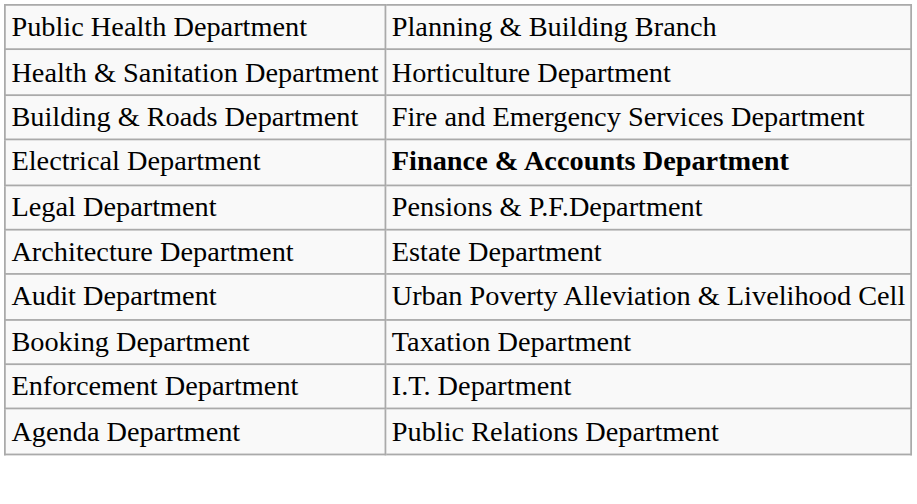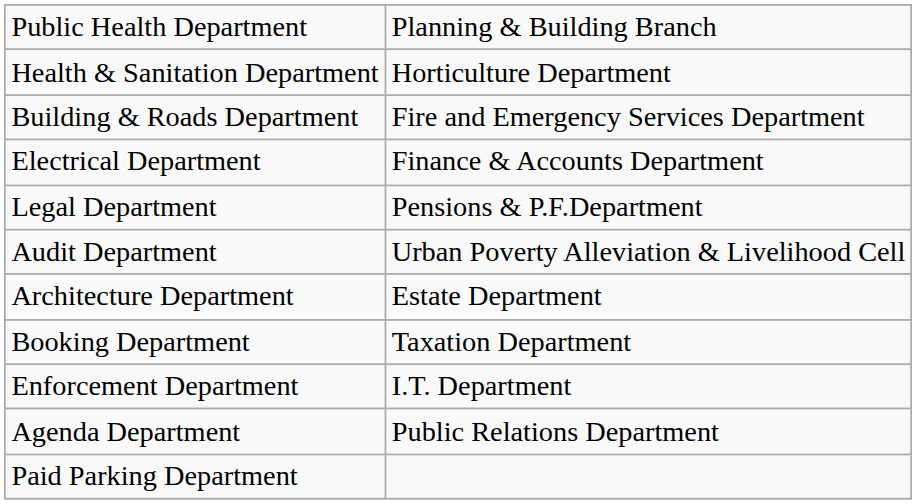Electrical Department | column 2: bold -> normal
rows swapped: Audit Department <-> Architecture Department
+ row: Paid Parking Department
